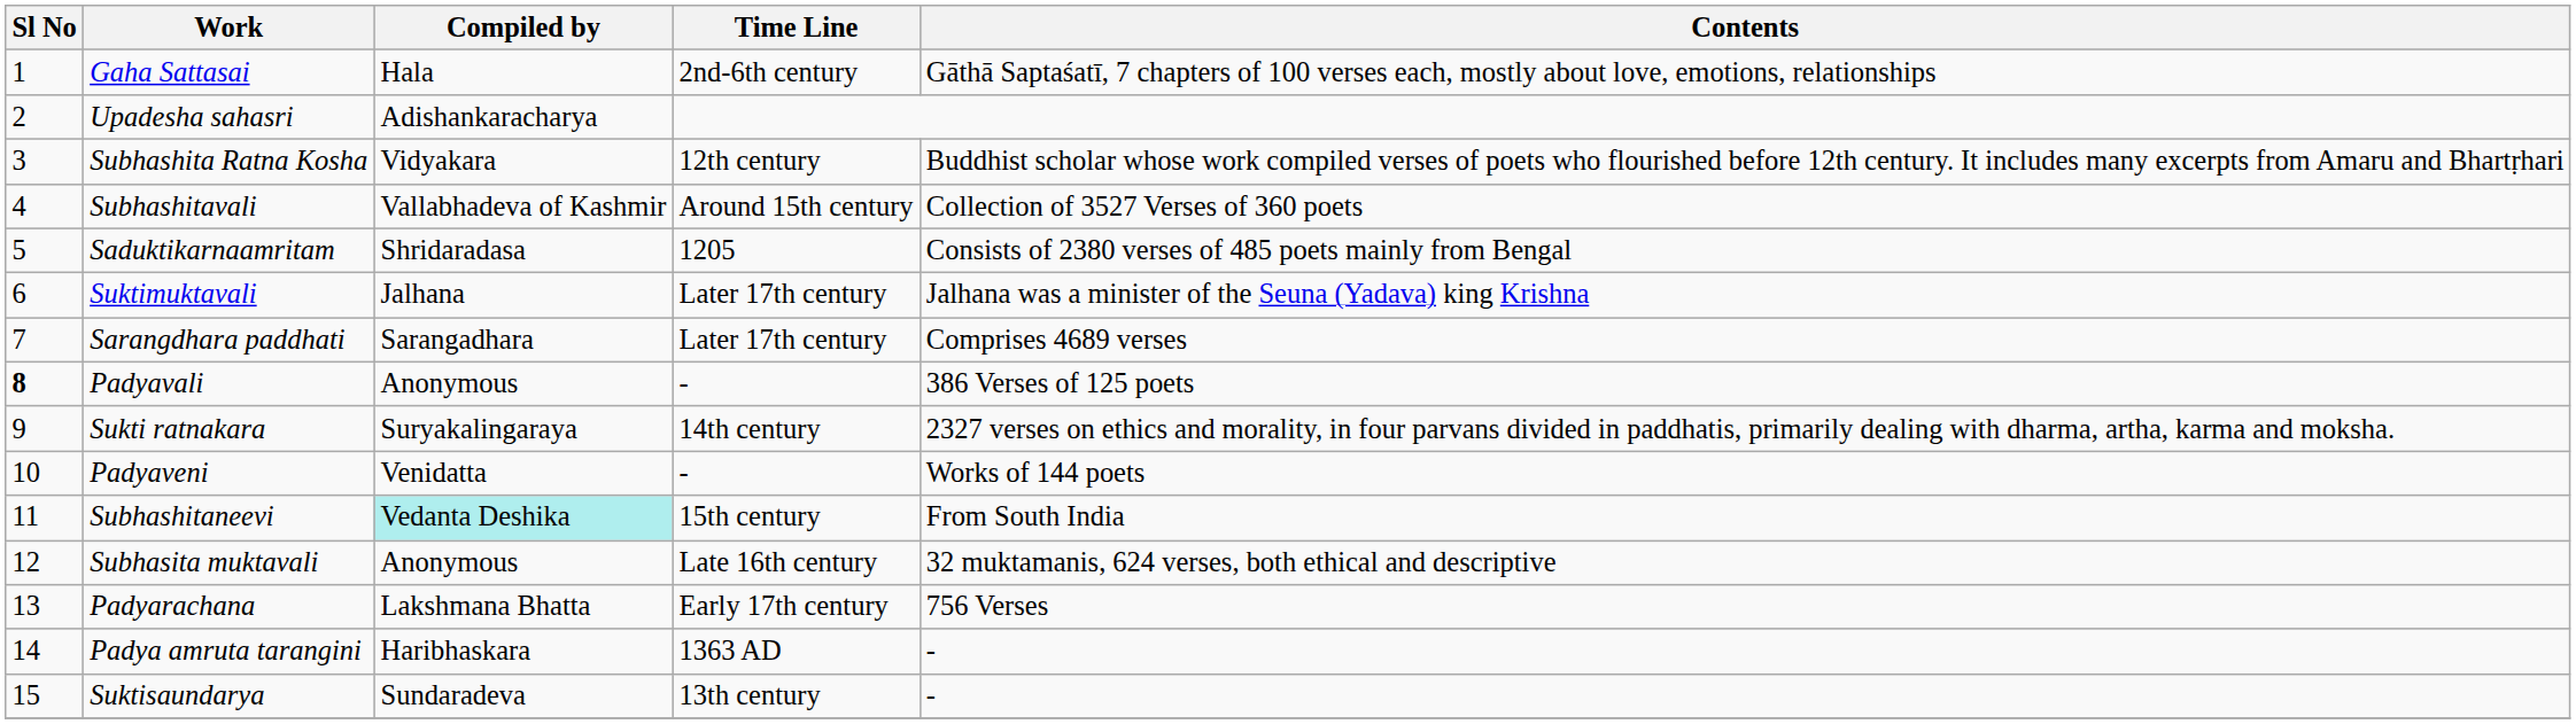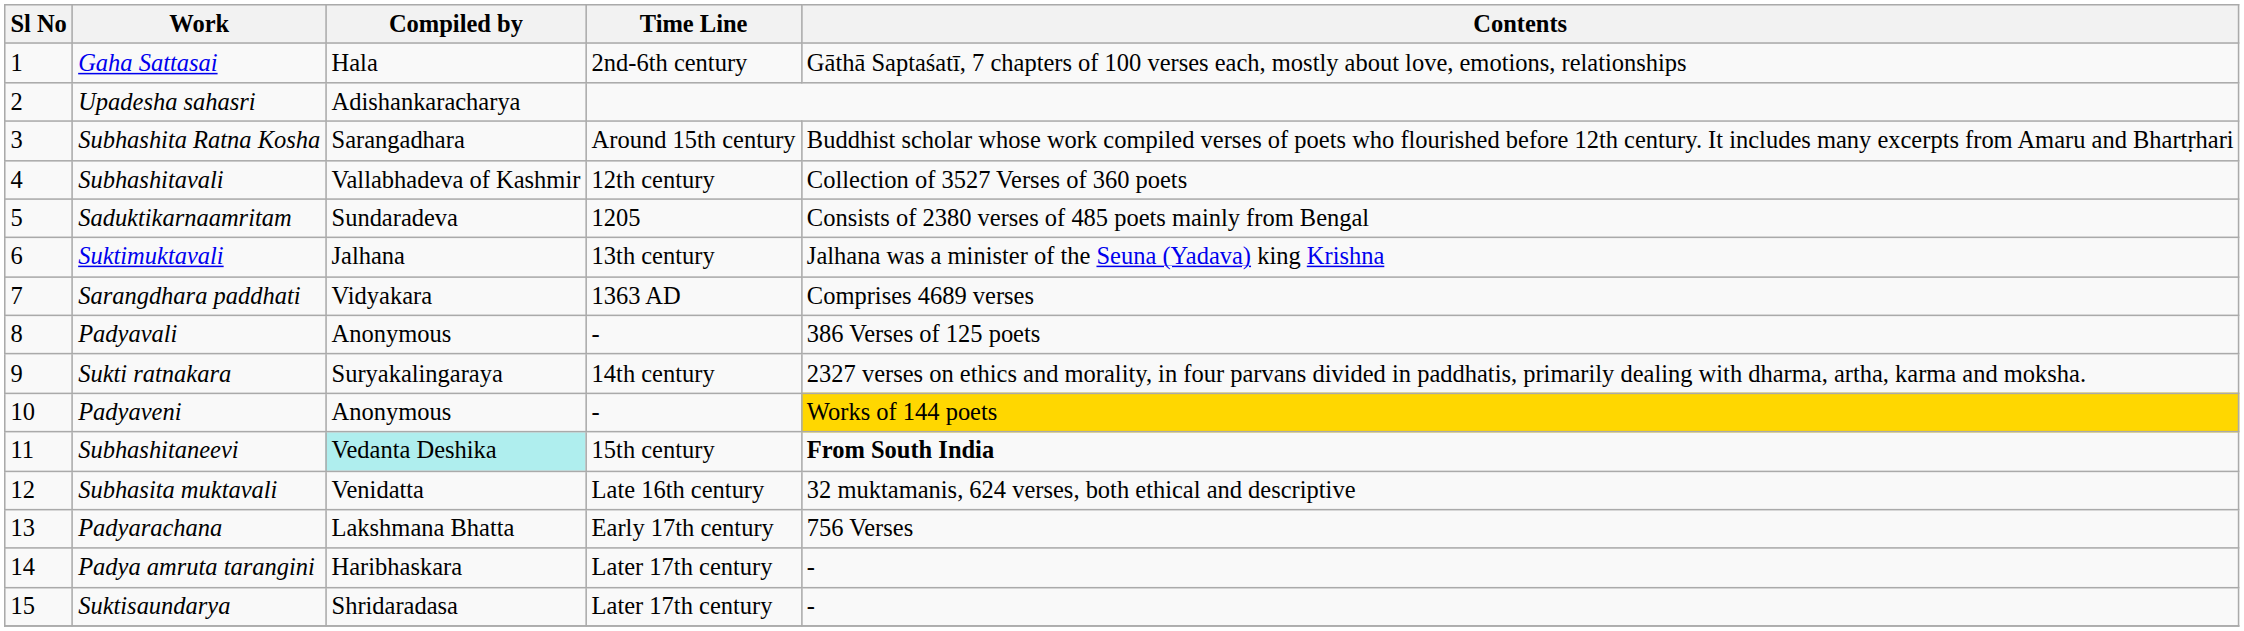Subhashita Ratna Kosha | Compiled by: Vidyakara -> Sarangadhara
Subhashita Ratna Kosha | Time Line: 12th century -> Around 15th century
Subhashitavali | Time Line: Around 15th century -> 12th century
Saduktikarnaamritam | Compiled by: Shridaradasa -> Sundaradeva
Suktimuktavali | Time Line: Later 17th century -> 13th century
Sarangdhara paddhati | Compiled by: Sarangadhara -> Vidyakara
Sarangdhara paddhati | Time Line: Later 17th century -> 1363 AD
Padyavali | Sl No: bold -> normal
Padyaveni | Compiled by: Venidatta -> Anonymous
Padyaveni | Contents: no background -> gold background
Subhashitaneevi | Contents: normal -> bold
Subhasita muktavali | Compiled by: Anonymous -> Venidatta
Padya amruta tarangini | Time Line: 1363 AD -> Later 17th century
Suktisaundarya | Compiled by: Sundaradeva -> Shridaradasa
Suktisaundarya | Time Line: 13th century -> Later 17th century
